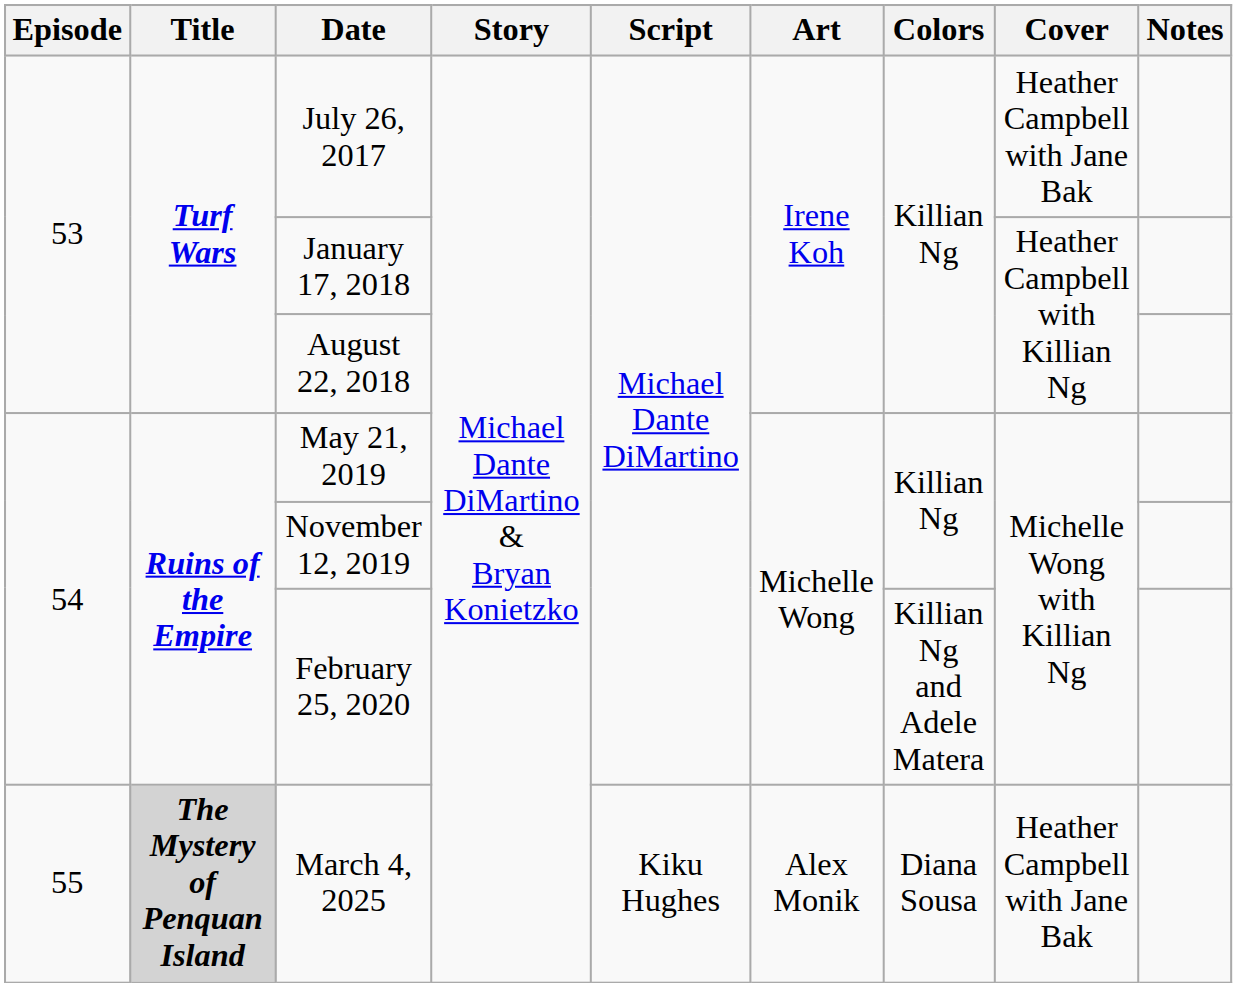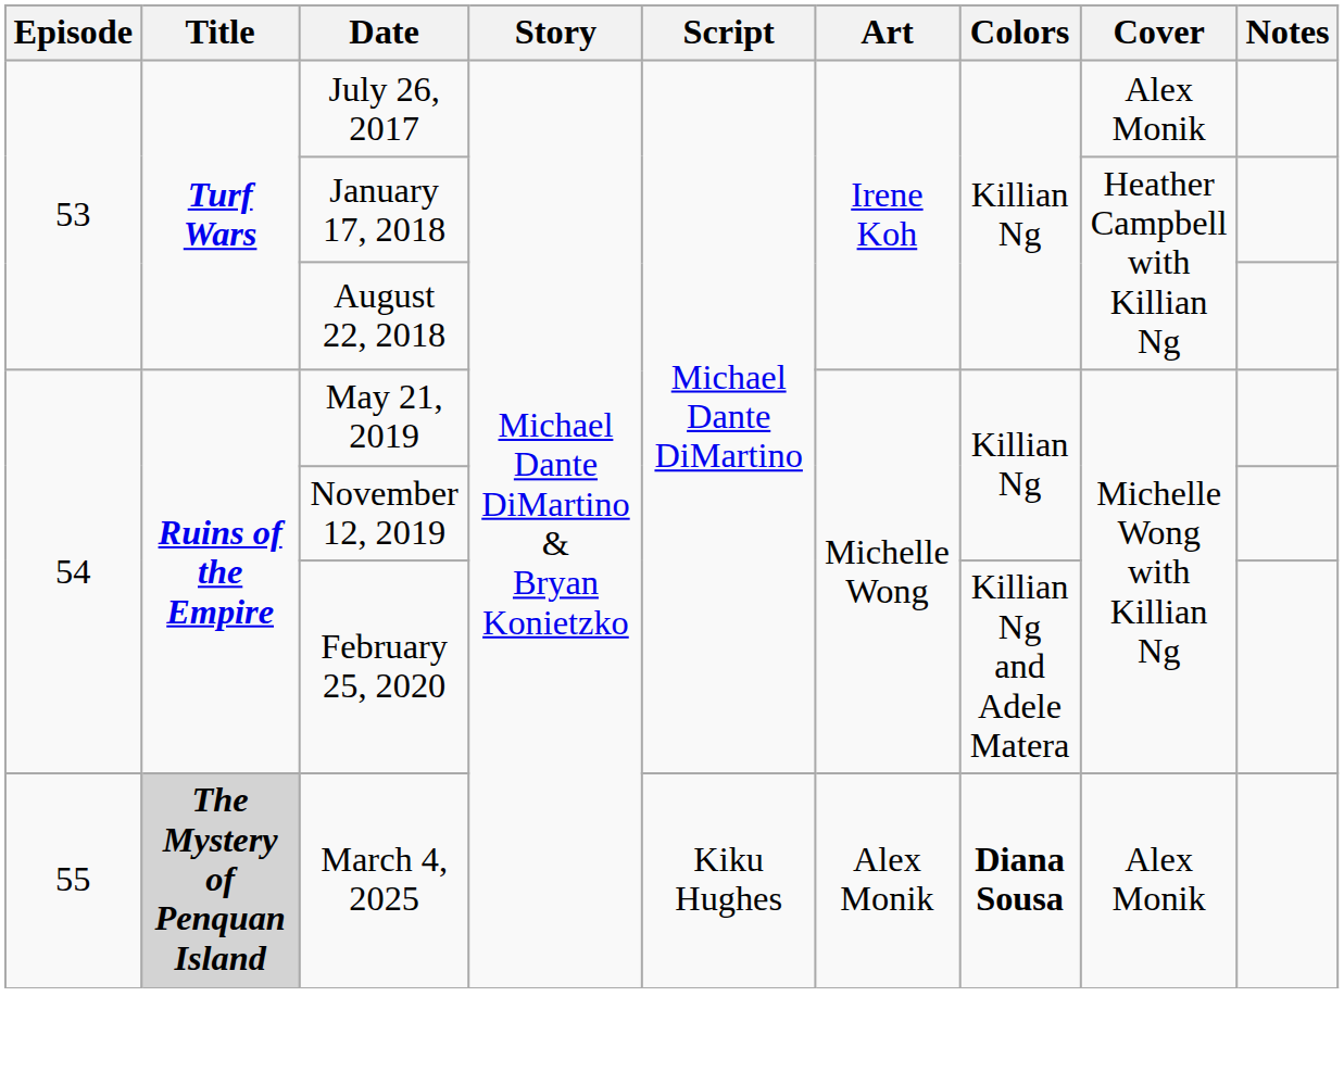July 26, 2017 | Cover: Heather Campbell with Jane Bak -> Alex Monik
March 4, 2025 | Colors: normal -> bold
March 4, 2025 | Cover: Heather Campbell with Jane Bak -> Alex Monik
